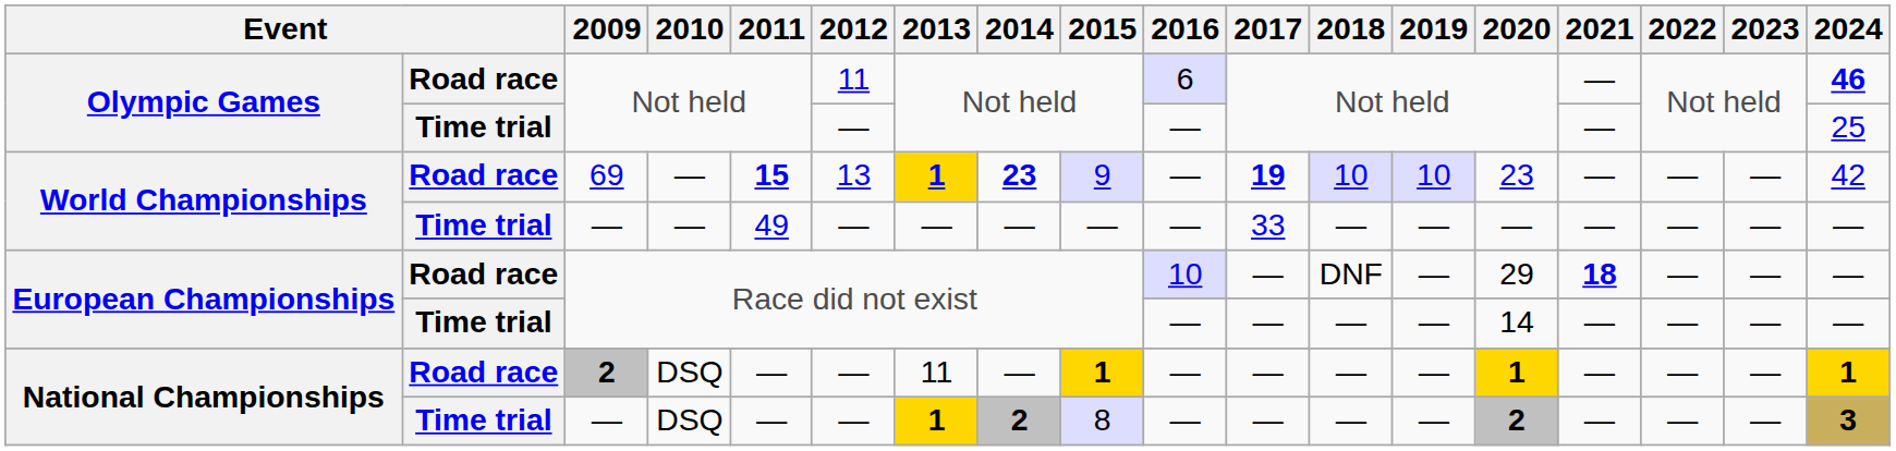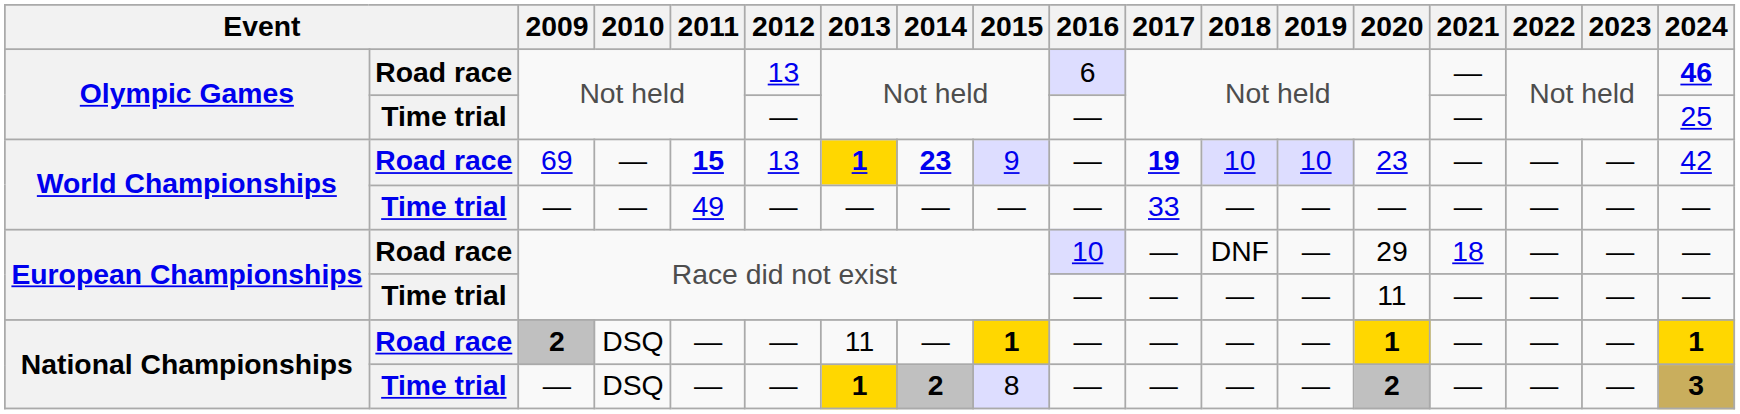Road race / Not held | 2012: 11 -> 13
Road race / Race did not exist | 2021: bold -> normal
Time trial / Race did not exist | 2020: 14 -> 11
